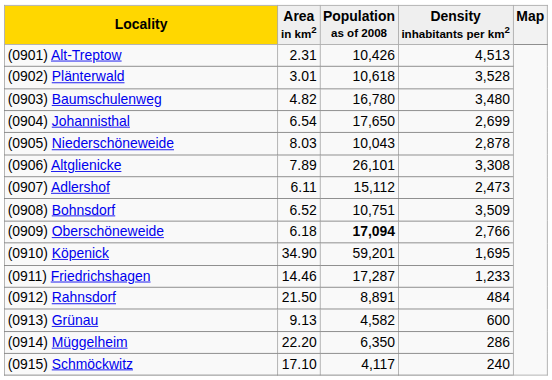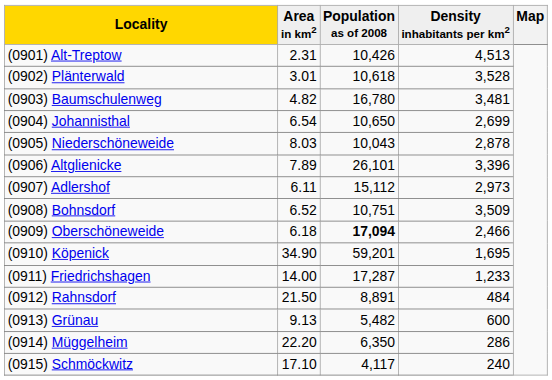(0903) Baumschulenweg | Density inhabitants per km2: 3,480 -> 3,481
(0904) Johannisthal | Population as of 2008: 17,650 -> 10,650
(0906) Altglienicke | Density inhabitants per km2: 3,308 -> 3,396
(0907) Adlershof | Density inhabitants per km2: 2,473 -> 2,973
(0909) Oberschöneweide | Density inhabitants per km2: 2,766 -> 2,466
(0911) Friedrichshagen | Area in km2: 14.46 -> 14.00
(0913) Grünau | Population as of 2008: 4,582 -> 5,482
